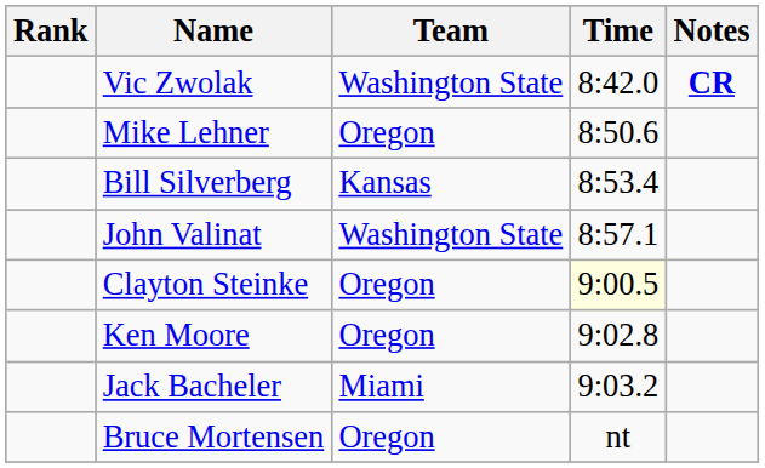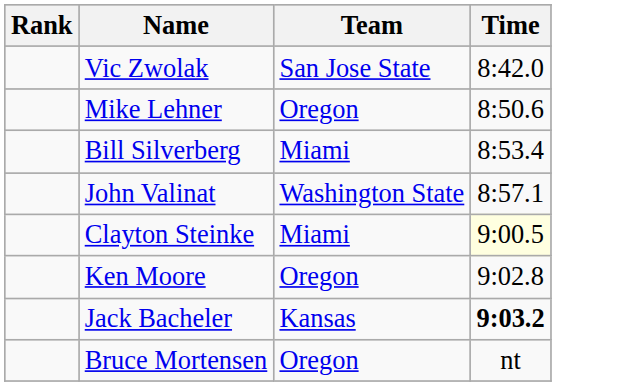- column: Notes | CR
Vic Zwolak | Team: Washington State -> San Jose State
Bill Silverberg | Team: Kansas -> Miami
Clayton Steinke | Team: Oregon -> Miami
Jack Bacheler | Team: Miami -> Kansas
Jack Bacheler | Time: normal -> bold
